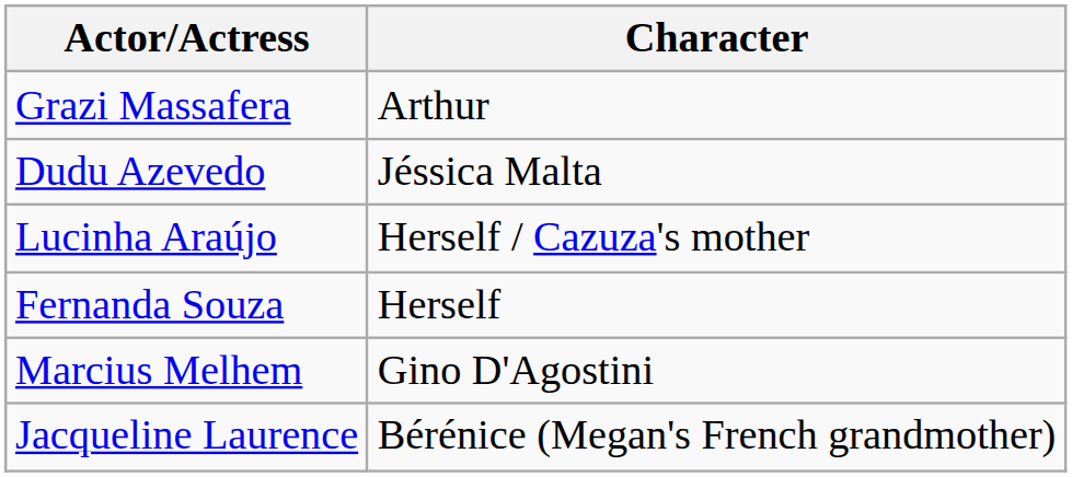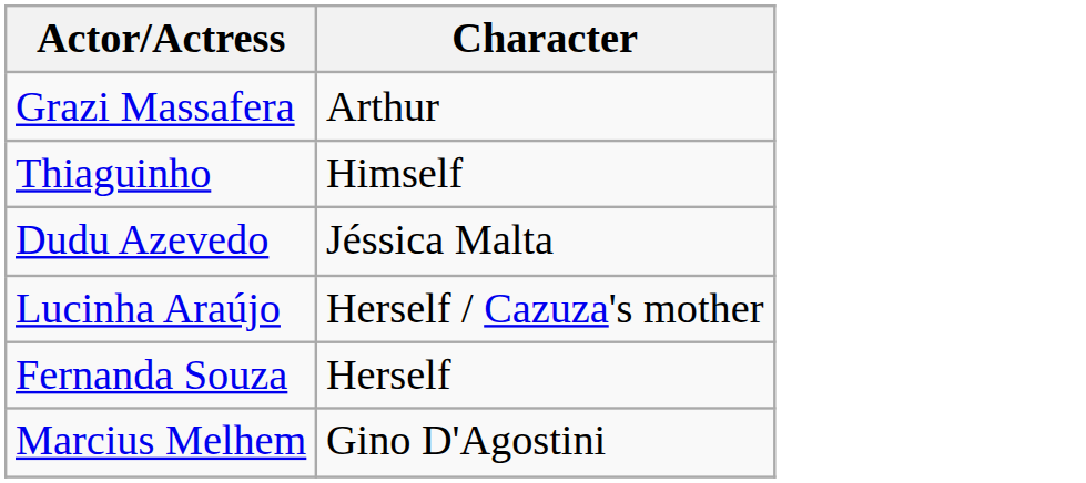+ row: Thiaguinho | Himself
- row: Jacqueline Laurence | Bérénice (Megan's French grandmother)
